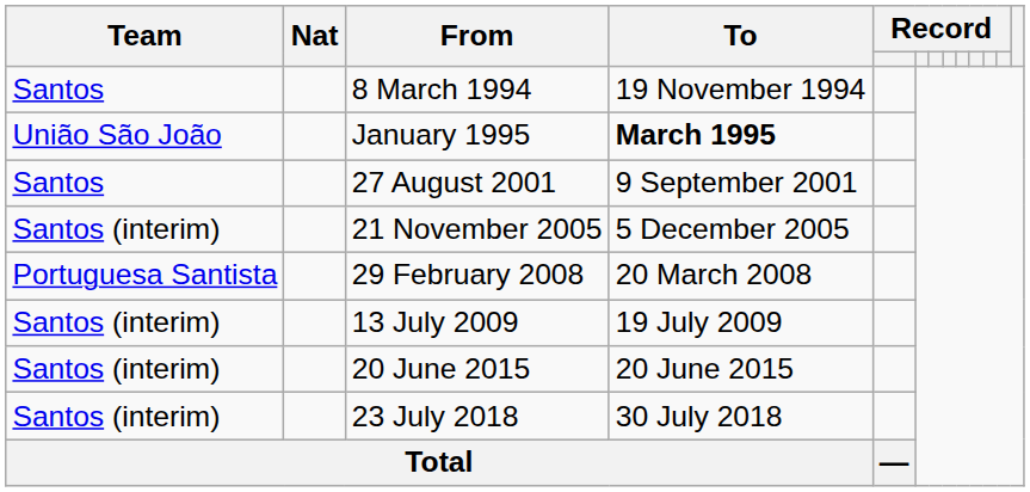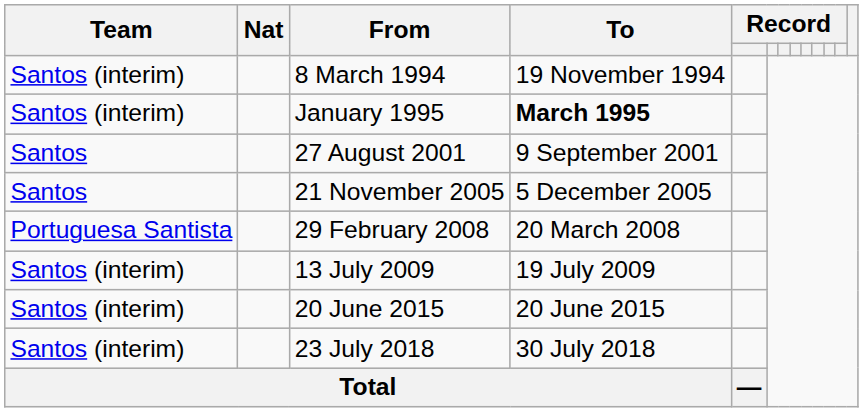8 March 1994 | Team: Santos -> Santos (interim)
January 1995 | Team: União São João -> Santos (interim)
21 November 2005 | Team: Santos (interim) -> Santos
